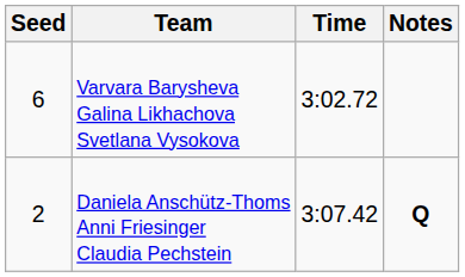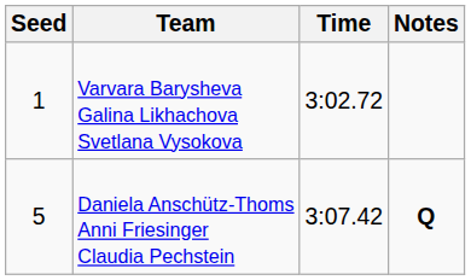Varvara Barysheva Galina Likhachova Svetlana Vysokova | Seed: 6 -> 1
Daniela Anschütz-Thoms Anni Friesinger Claudia Pechstein | Seed: 2 -> 5
